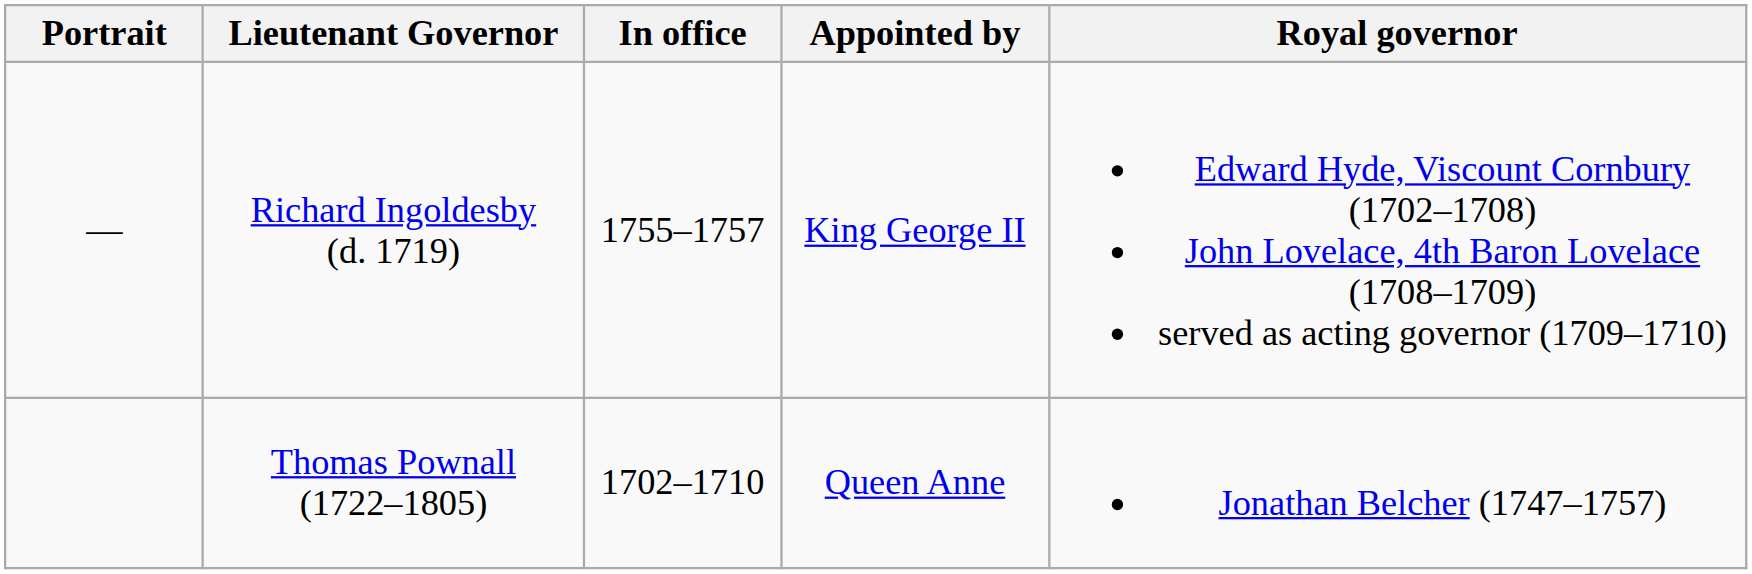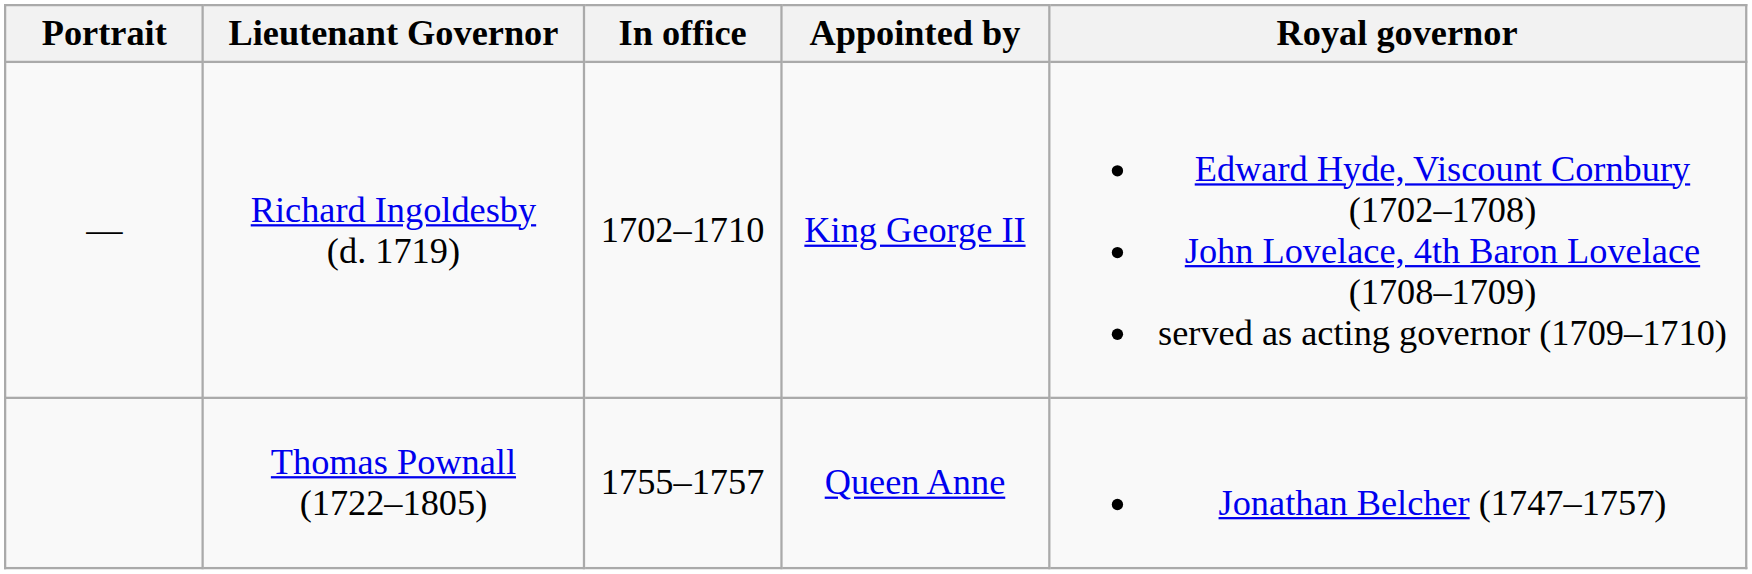Richard Ingoldesby (d. 1719) | In office: 1755–1757 -> 1702–1710
Thomas Pownall (1722–1805) | In office: 1702–1710 -> 1755–1757
